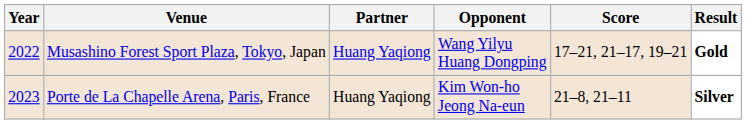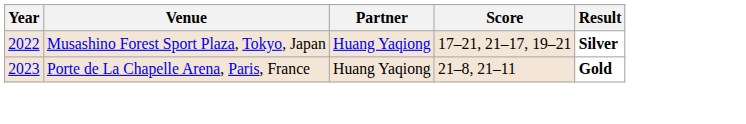- column: Opponent | Wang Yilyu Huang Dongping | Kim Won-ho Jeong Na-eun
Musashino Forest Sport Plaza, Tokyo, Japan | Result: Gold -> Silver
Porte de La Chapelle Arena, Paris, France | Result: Silver -> Gold
